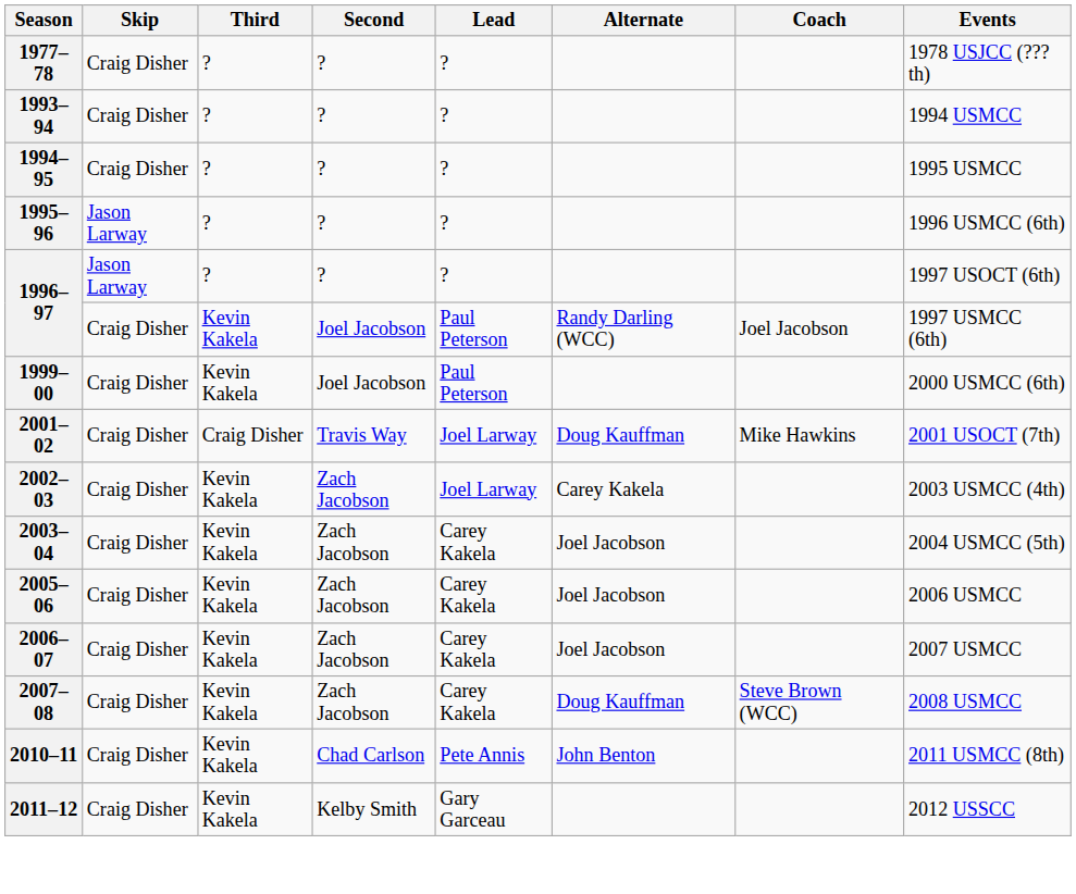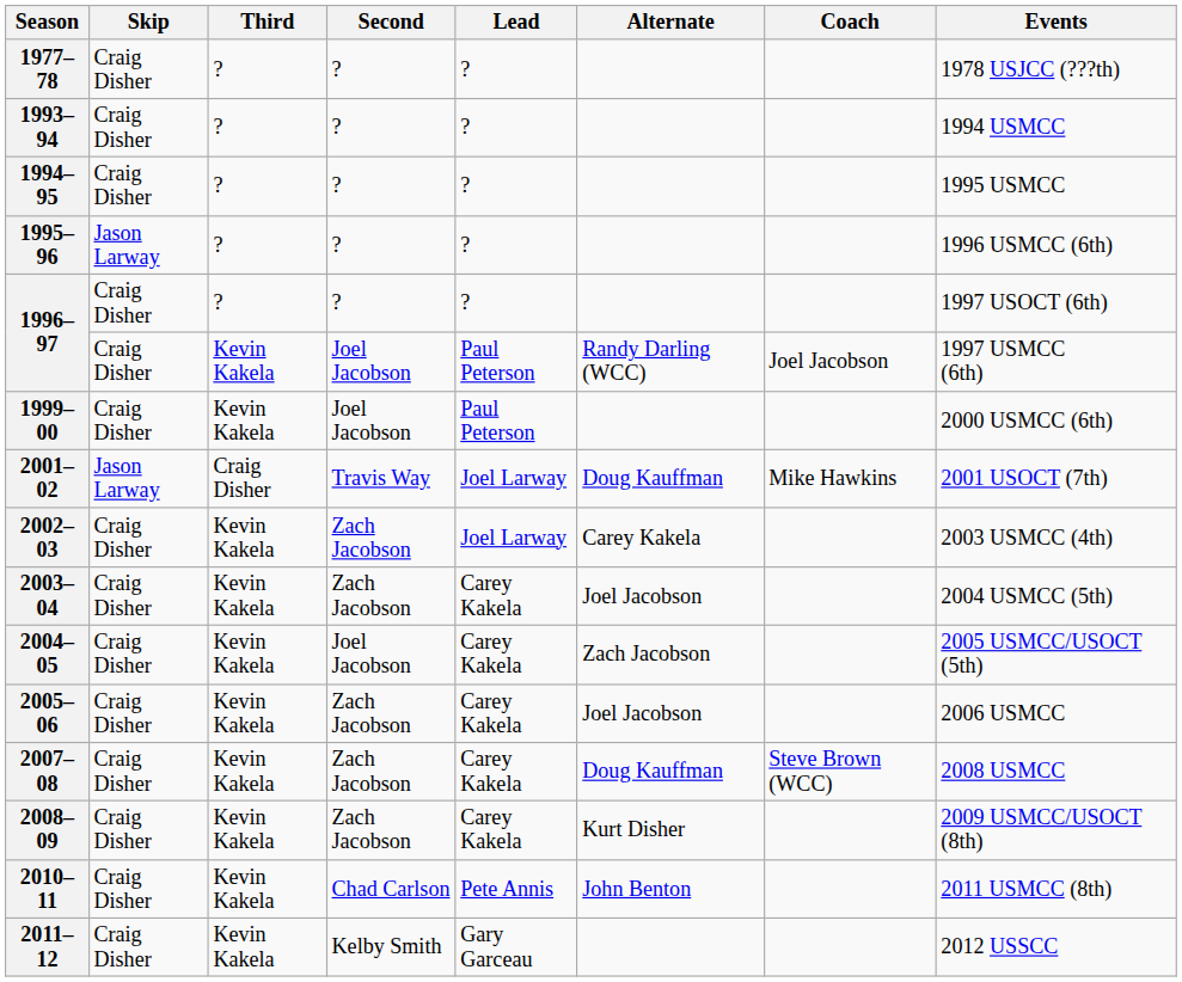1996–97 / ? | Skip: Jason Larway -> Craig Disher
2001–02 | Skip: Craig Disher -> Jason Larway
+ row: 2004–05 | Craig Disher | Kevin Kakela | Joel Jacobson | Carey Kakela | Zach Jacobson | 2005 USMCC/USOCT (5th)
- row: 2006–07 | Craig Disher | Kevin Kakela | Zach Jacobson | Carey Kakela | Joel Jacobson | 2007 USMCC
+ row: 2008–09 | Craig Disher | Kevin Kakela | Zach Jacobson | Carey Kakela | Kurt Disher | 2009 USMCC/USOCT (8th)
